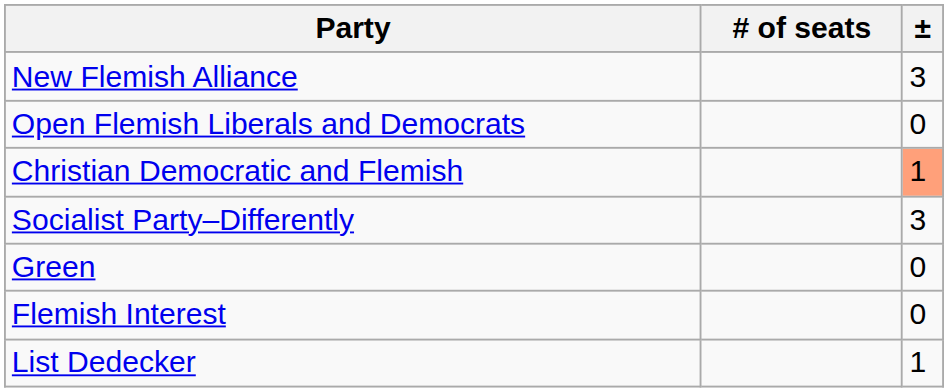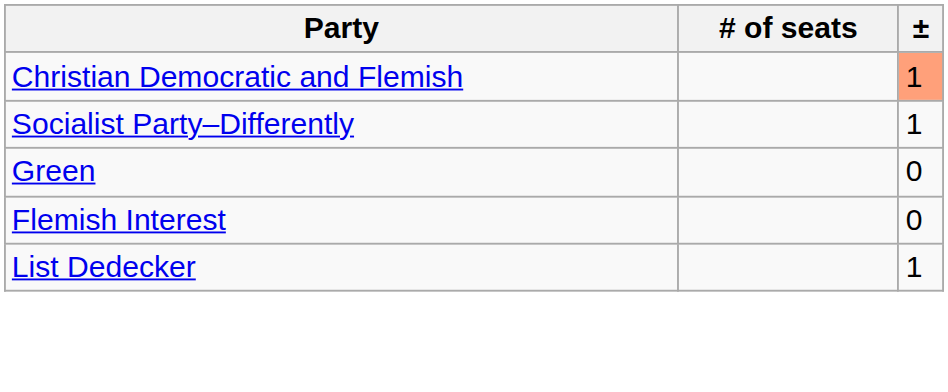- row: New Flemish Alliance | 3
- row: Open Flemish Liberals and Democrats | 0
Socialist Party–Differently | ±: 3 -> 1
